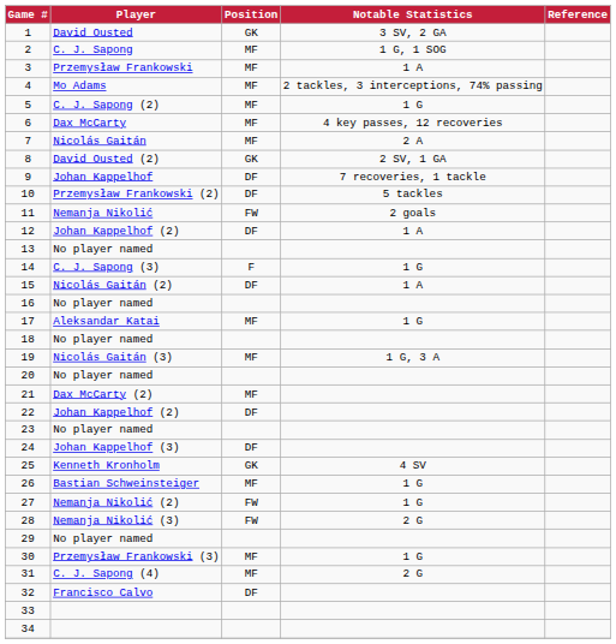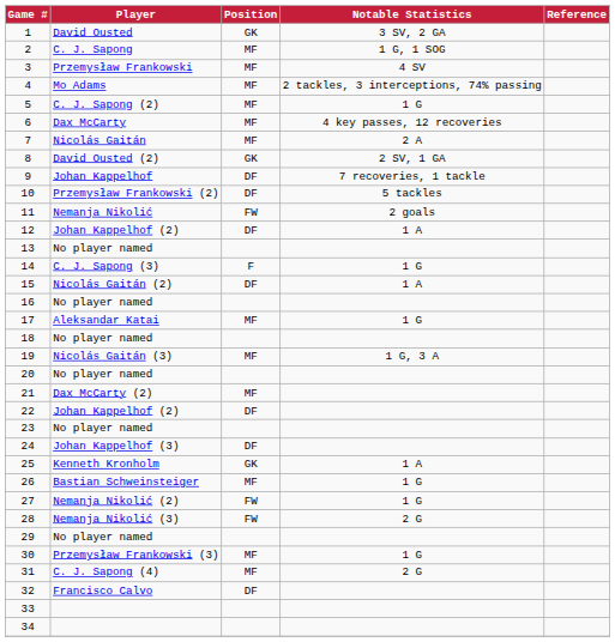3 | Notable Statistics: 1 A -> 4 SV
25 | Notable Statistics: 4 SV -> 1 A
